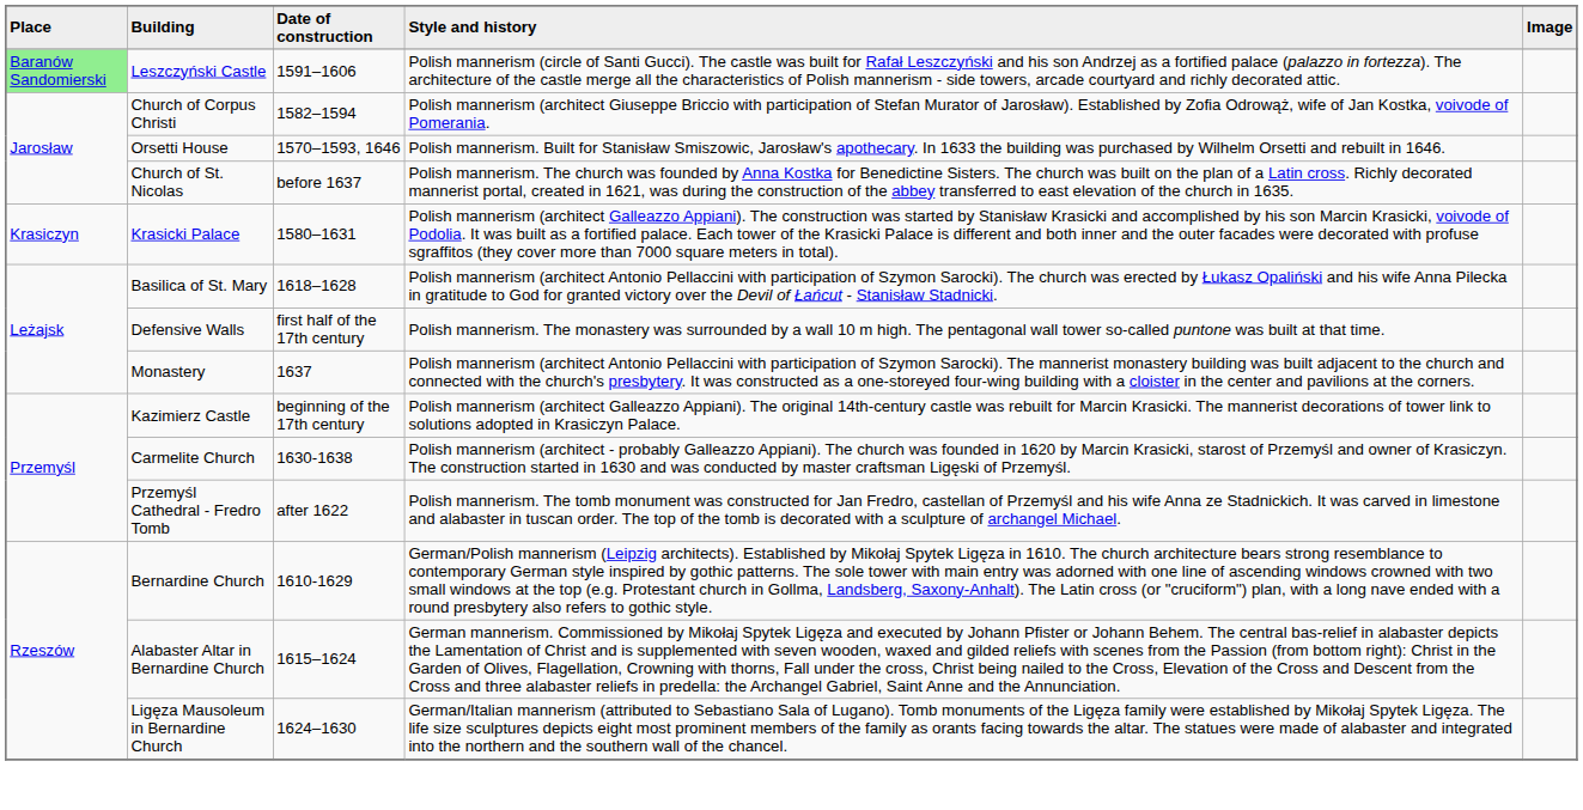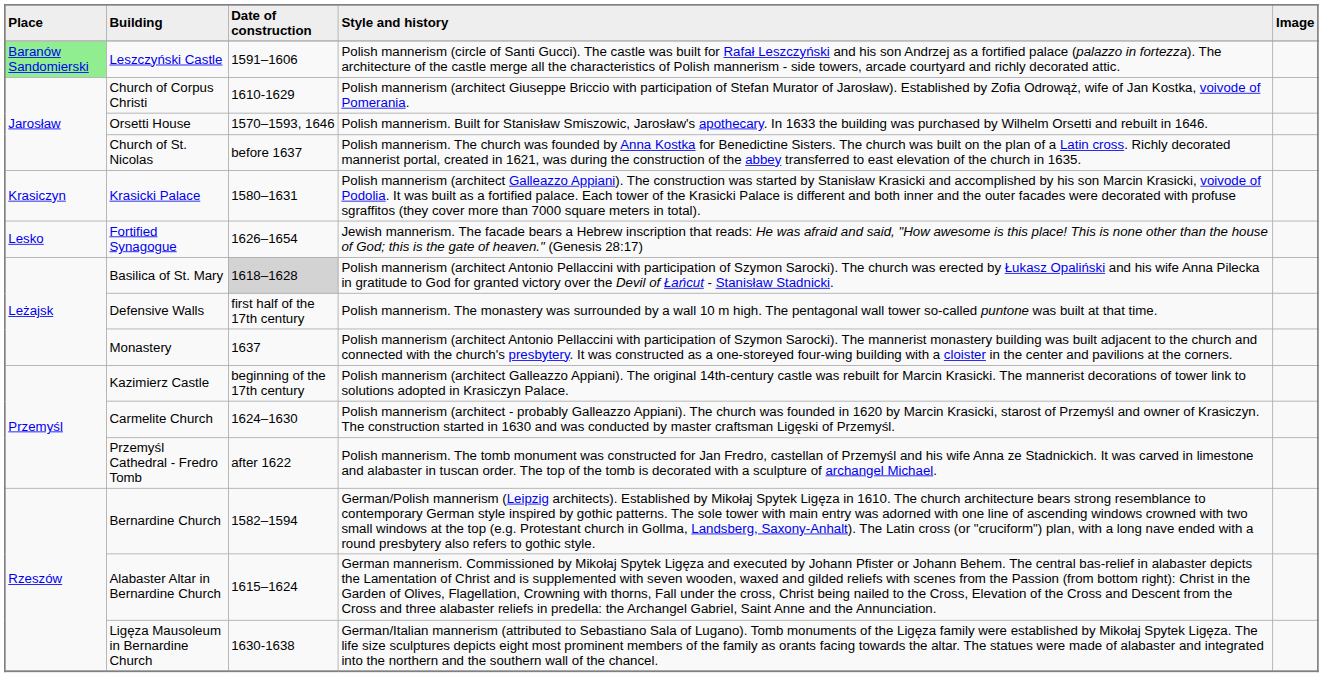Church of Corpus Christi | Date of construction: 1582–1594 -> 1610-1629
+ row: Lesko | Fortified Synagogue | 1626–1654 | Jewish mannerism. The facade bears a Hebrew inscription that reads: He was afraid and said, "How awesome is this place! This is none other than the house of God; this is the gate of heaven." (Genesis 28:17)
Basilica of St. Mary | Date of construction: no background -> lightgrey background
Carmelite Church | Date of construction: 1630-1638 -> 1624–1630
Bernardine Church | Date of construction: 1610-1629 -> 1582–1594
Ligęza Mausoleum in Bernardine Church | Date of construction: 1624–1630 -> 1630-1638
